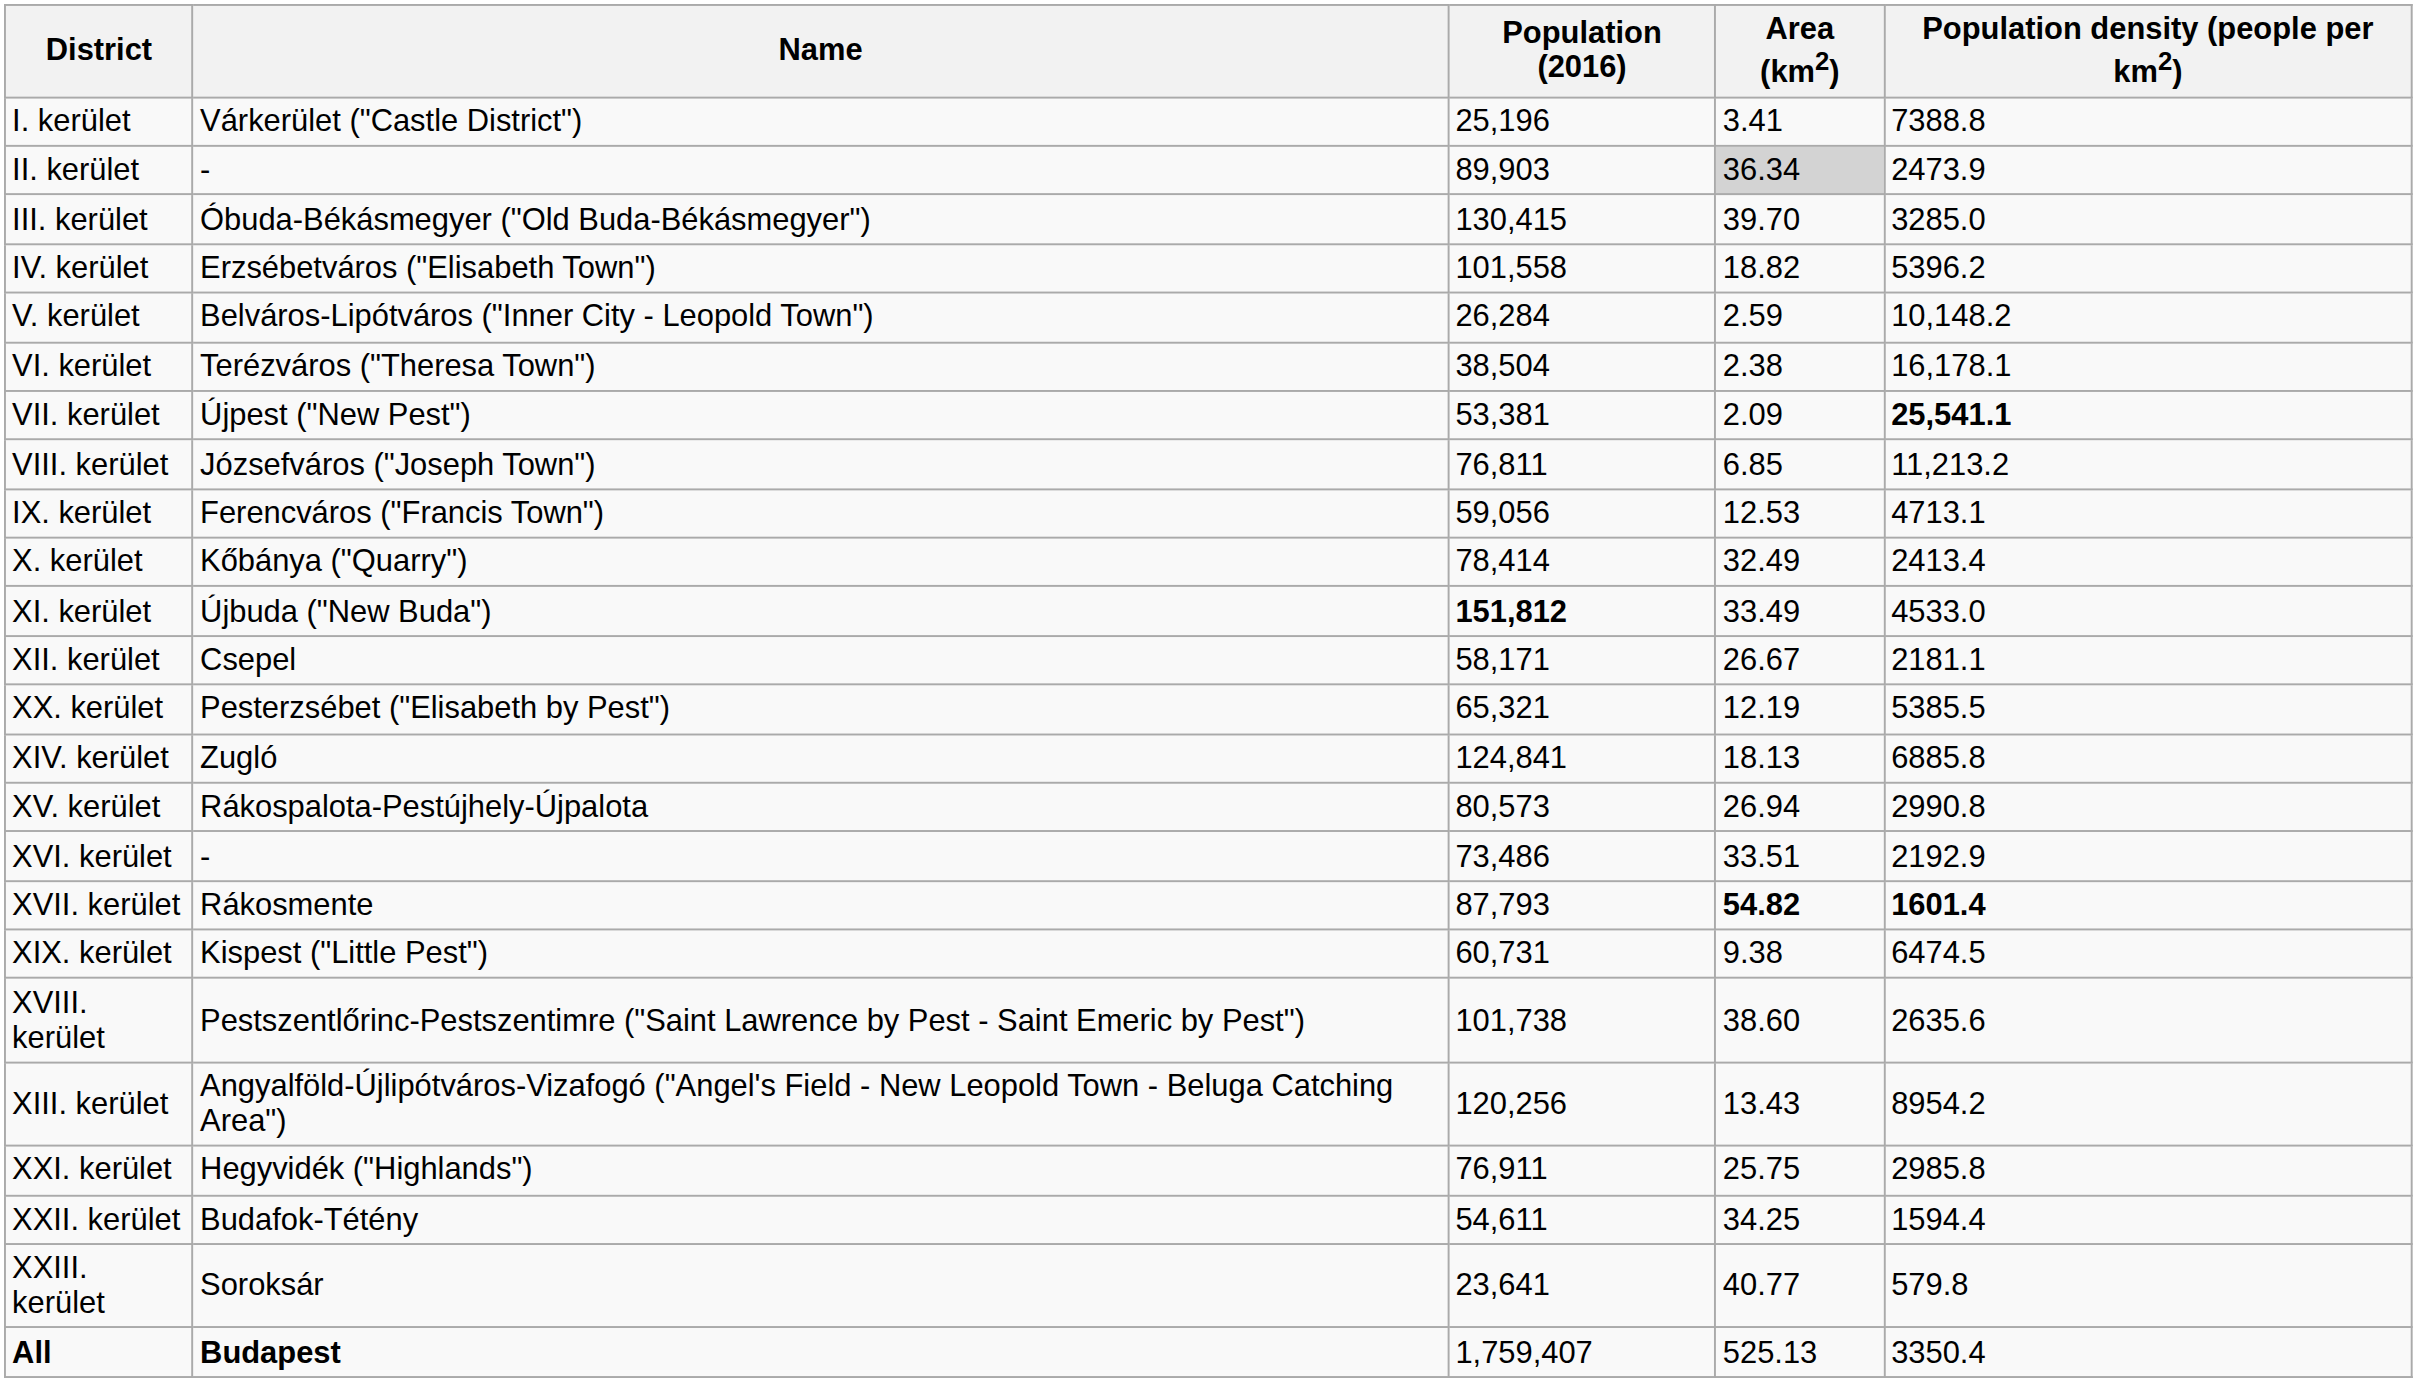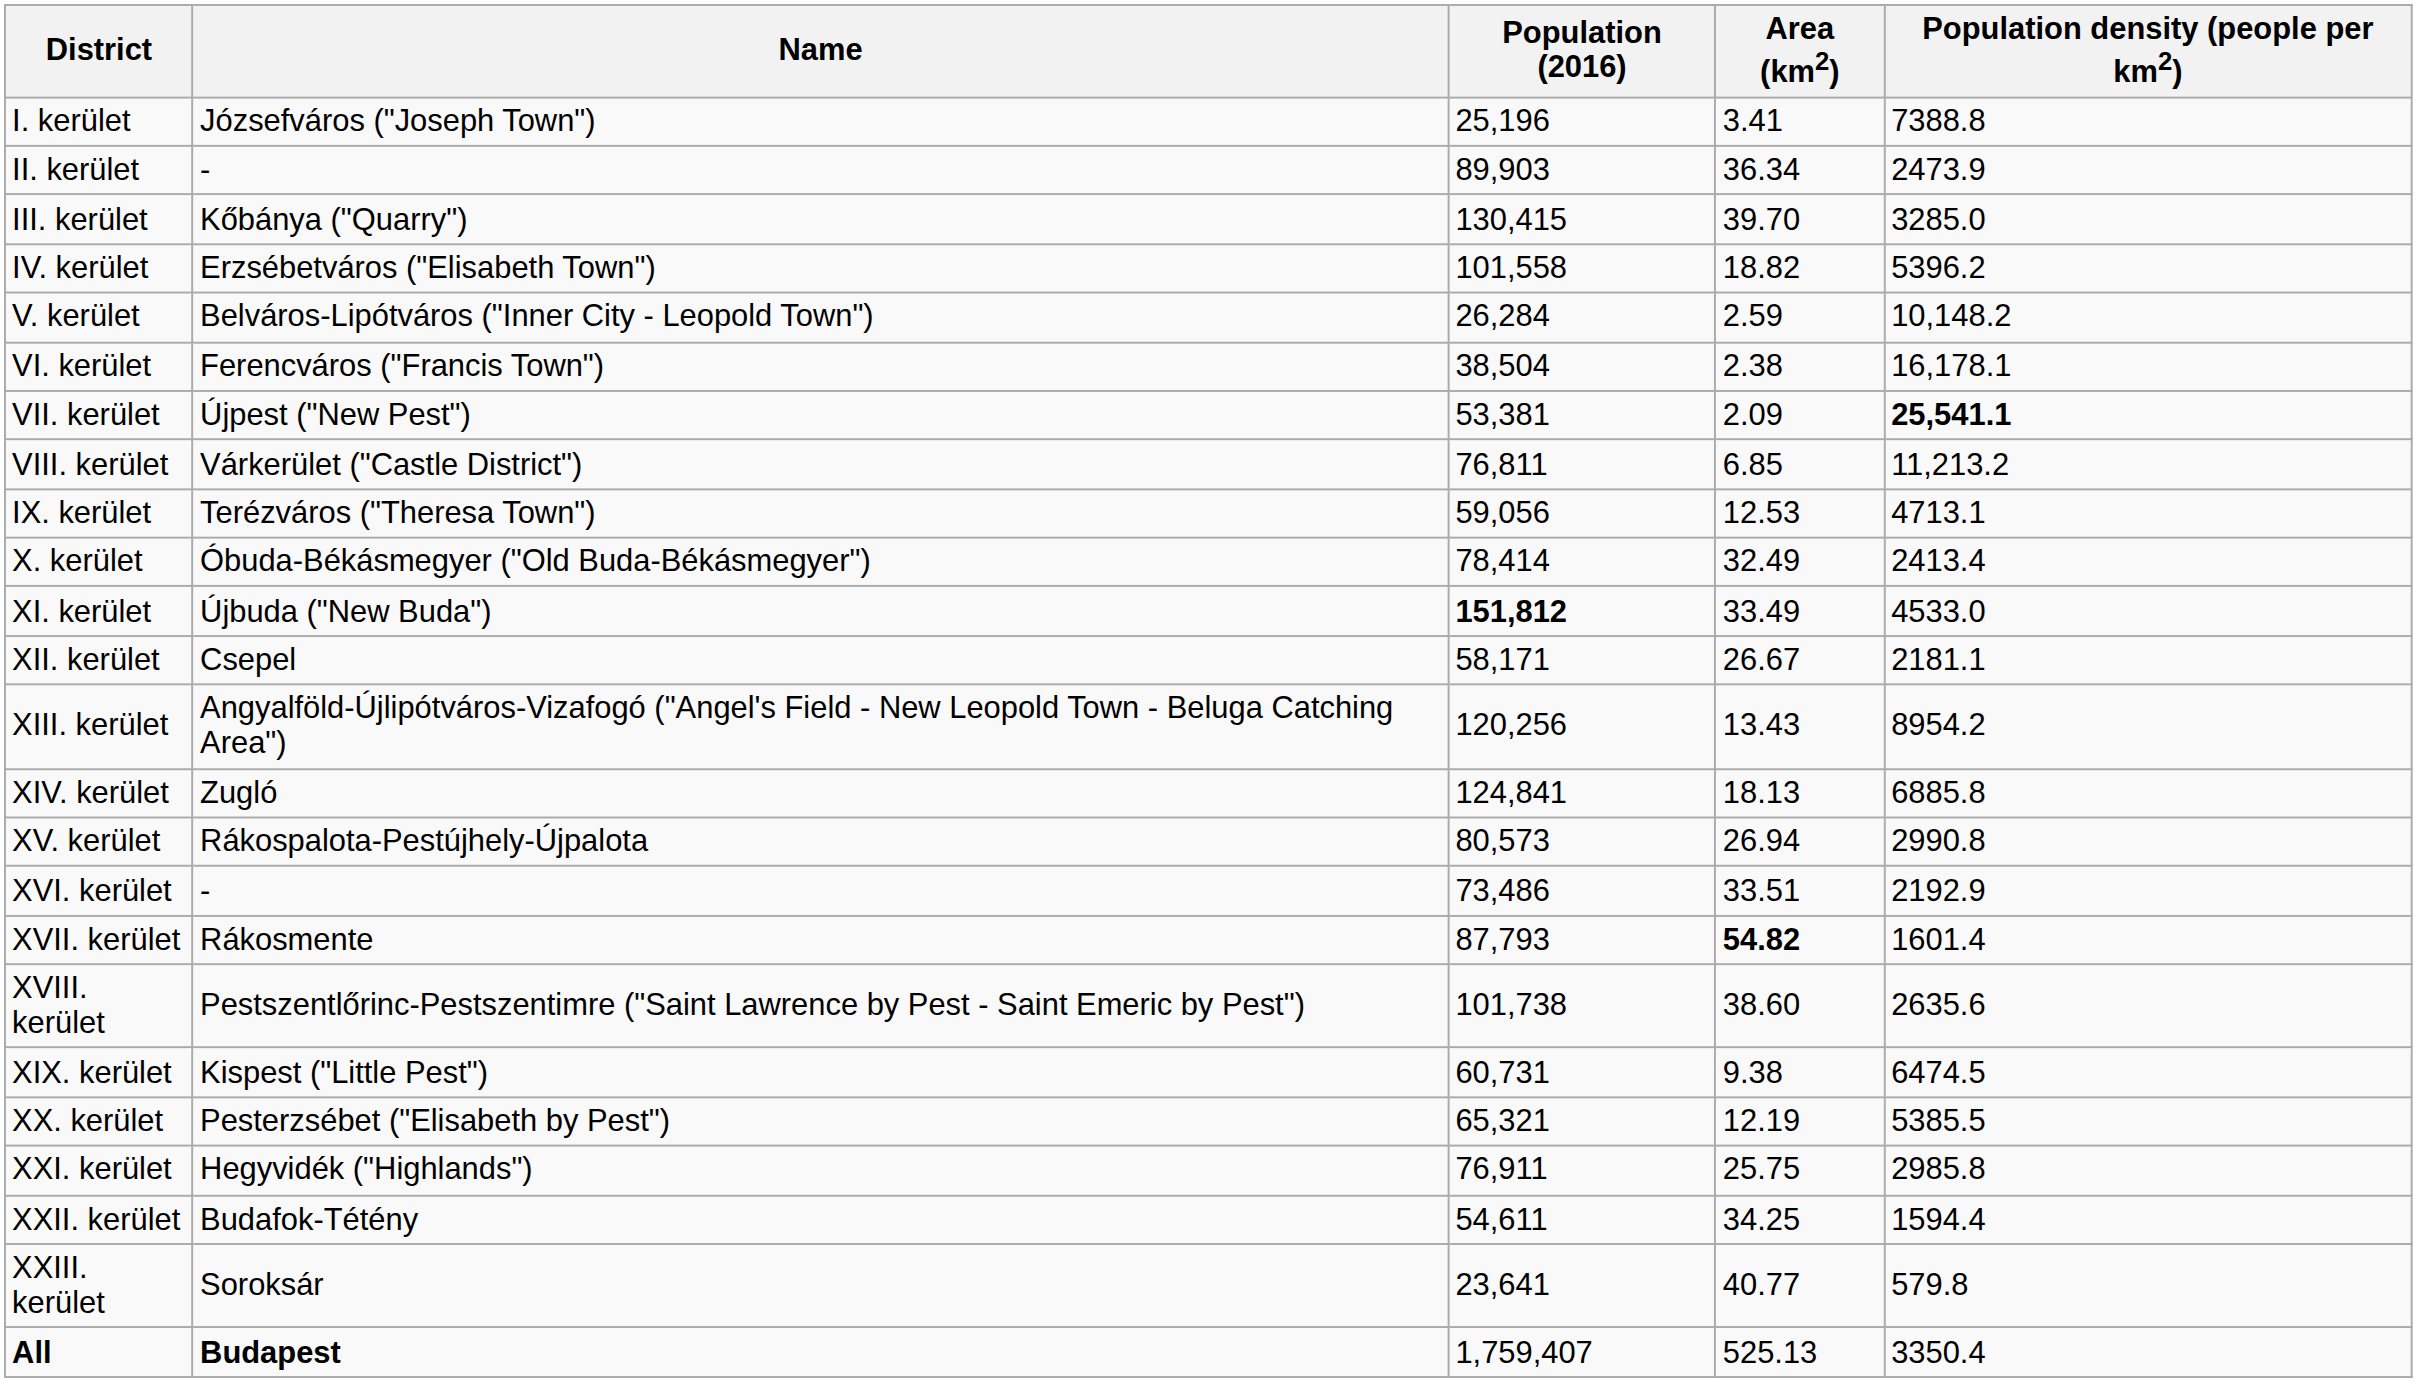I. kerület | Name: Várkerület ("Castle District") -> Józsefváros ("Joseph Town")
II. kerület | Area (km2): lightgrey background -> no background
III. kerület | Name: Óbuda-Békásmegyer ("Old Buda-Békásmegyer") -> Kőbánya ("Quarry")
VI. kerület | Name: Terézváros ("Theresa Town") -> Ferencváros ("Francis Town")
VIII. kerület | Name: Józsefváros ("Joseph Town") -> Várkerület ("Castle District")
IX. kerület | Name: Ferencváros ("Francis Town") -> Terézváros ("Theresa Town")
X. kerület | Name: Kőbánya ("Quarry") -> Óbuda-Békásmegyer ("Old Buda-Békásmegyer")
rows swapped: XIII. kerület <-> XX. kerület
XVII. kerület | Population density (people per km2): bold -> normal
rows swapped: XVIII. kerület <-> XIX. kerület
